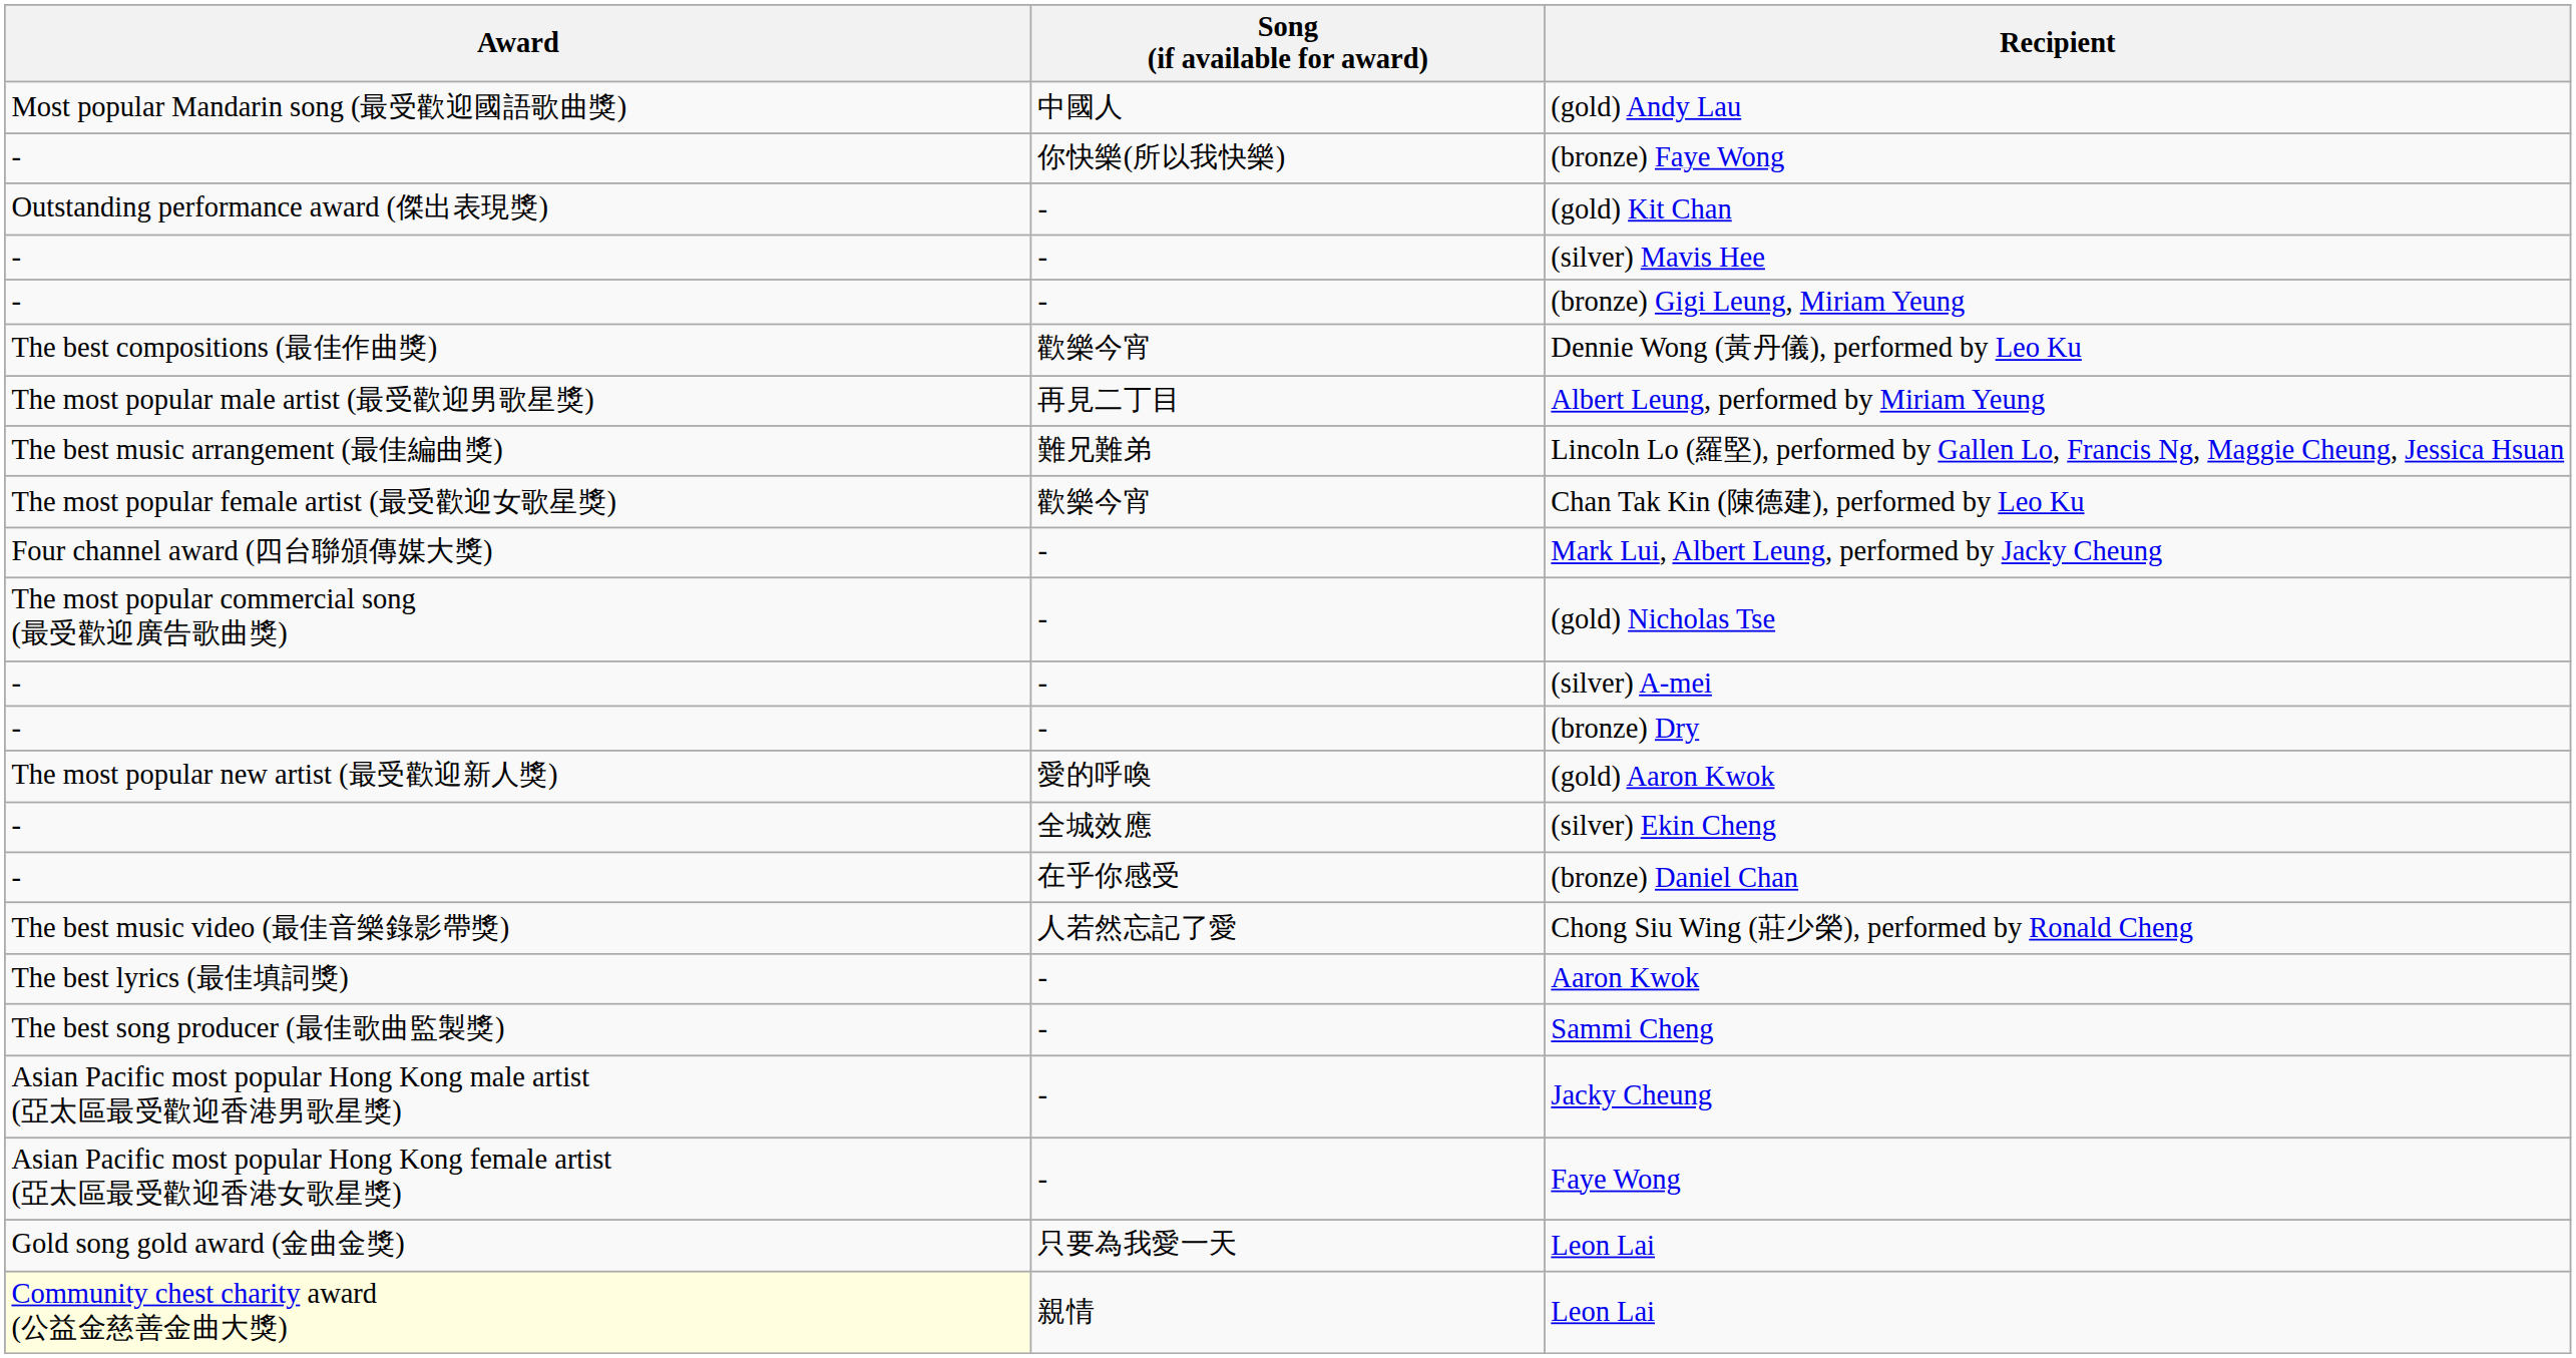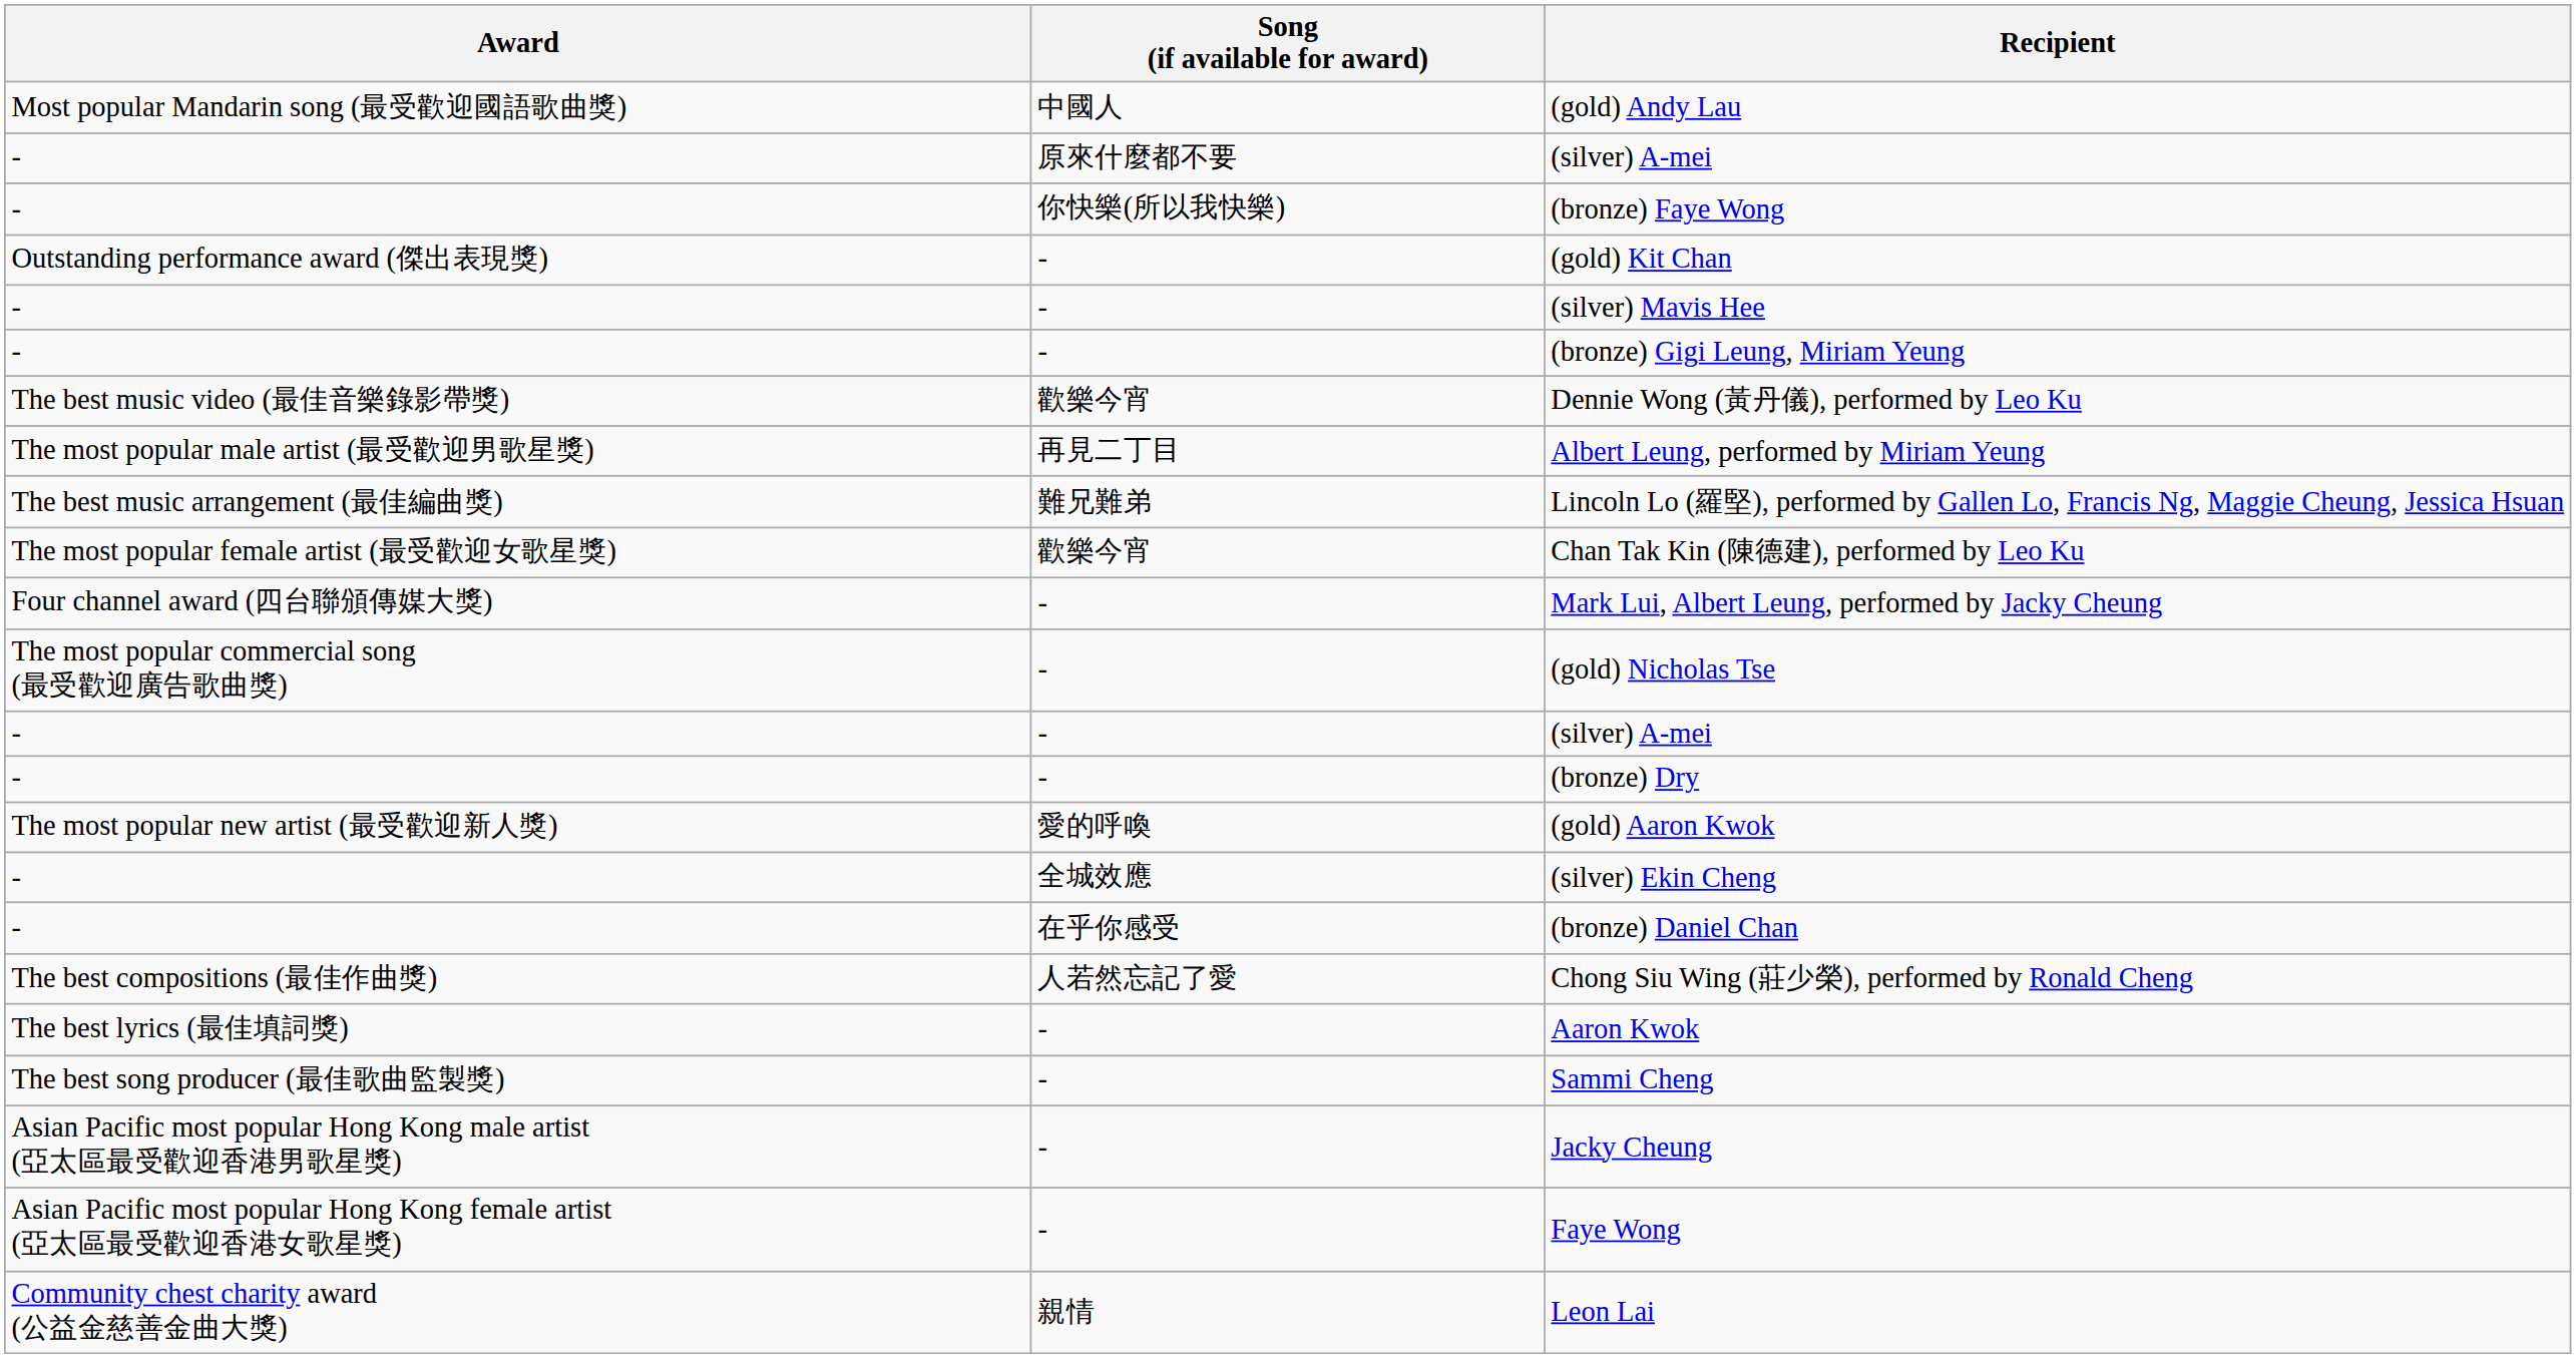+ row: - | 原來什麼都不要 | (silver) A-mei
Dennie Wong (黃丹儀), performed by Leo Ku | Award: The best compositions (最佳作曲獎) -> The best music video (最佳音樂錄影帶獎)
Chong Siu Wing (莊少榮), performed by Ronald Cheng | Award: The best music video (最佳音樂錄影帶獎) -> The best compositions (最佳作曲獎)
- row: Gold song gold award (金曲金獎) | 只要為我愛一天 | Leon Lai
親情 / Leon Lai | Award: lightyellow background -> no background
